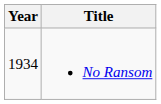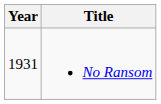No Ransom | Year: 1934 -> 1931
